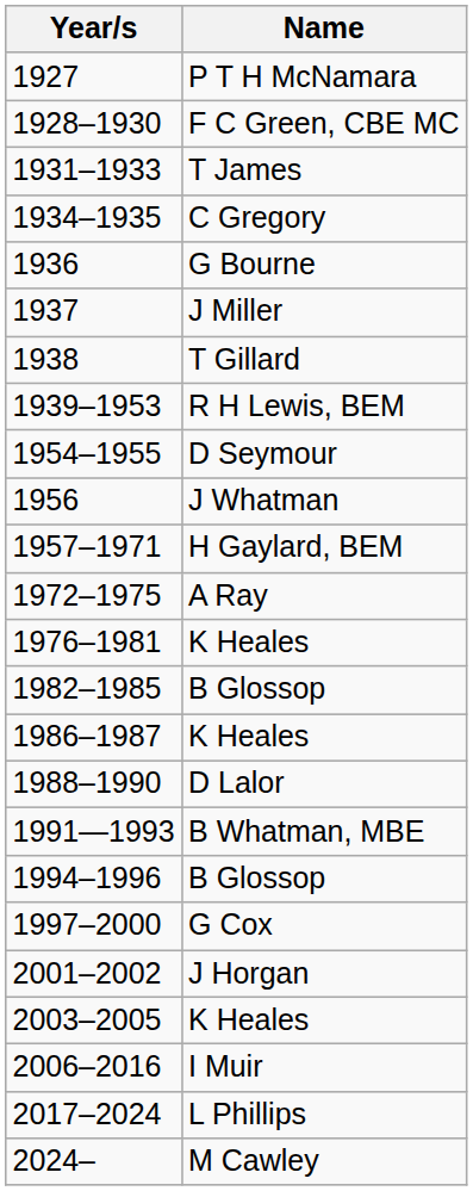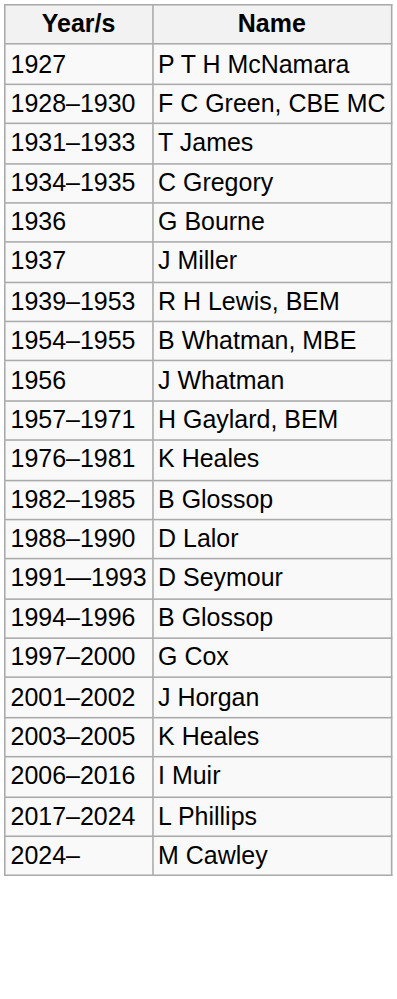- row: 1938 | T Gillard
1954–1955 | Name: D Seymour -> B Whatman, MBE
- row: 1972–1975 | A Ray
- row: 1986–1987 | K Heales
1991—1993 | Name: B Whatman, MBE -> D Seymour
